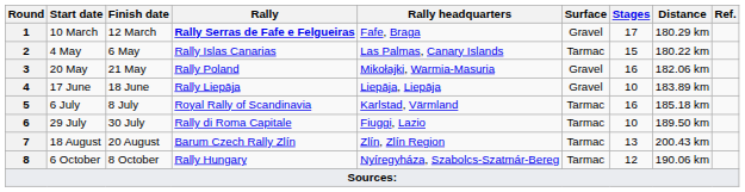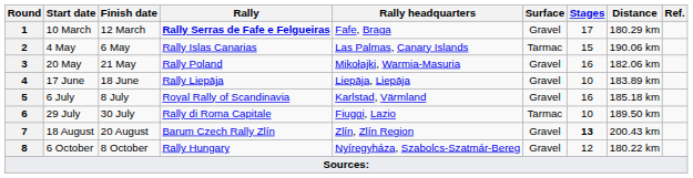4 May | Distance: 180.22 km -> 190.06 km
6 July | Surface: Tarmac -> Gravel
18 August | Surface: Tarmac -> Gravel
18 August | Stages: normal -> bold
6 October | Surface: Tarmac -> Gravel
6 October | Distance: 190.06 km -> 180.22 km
